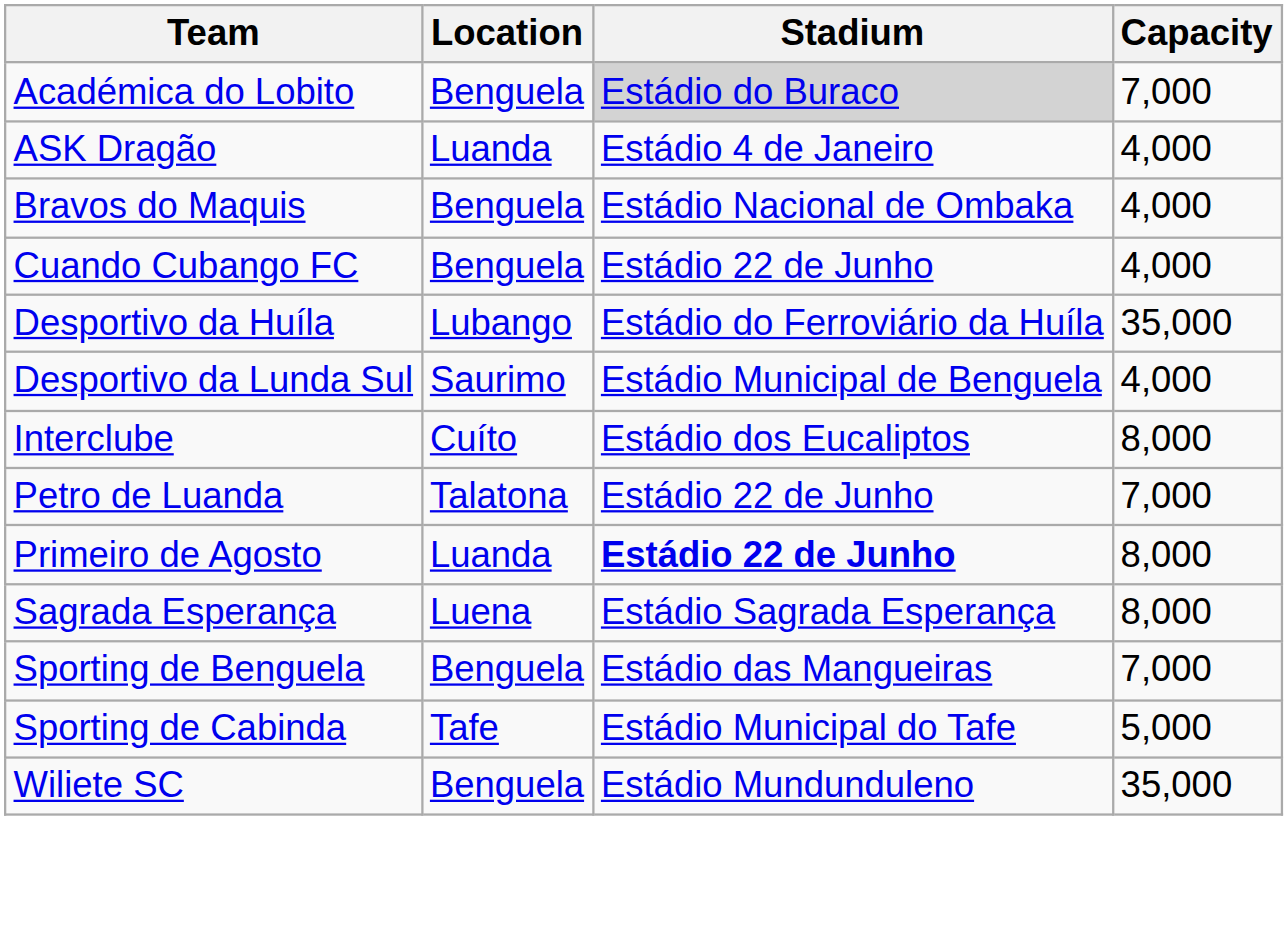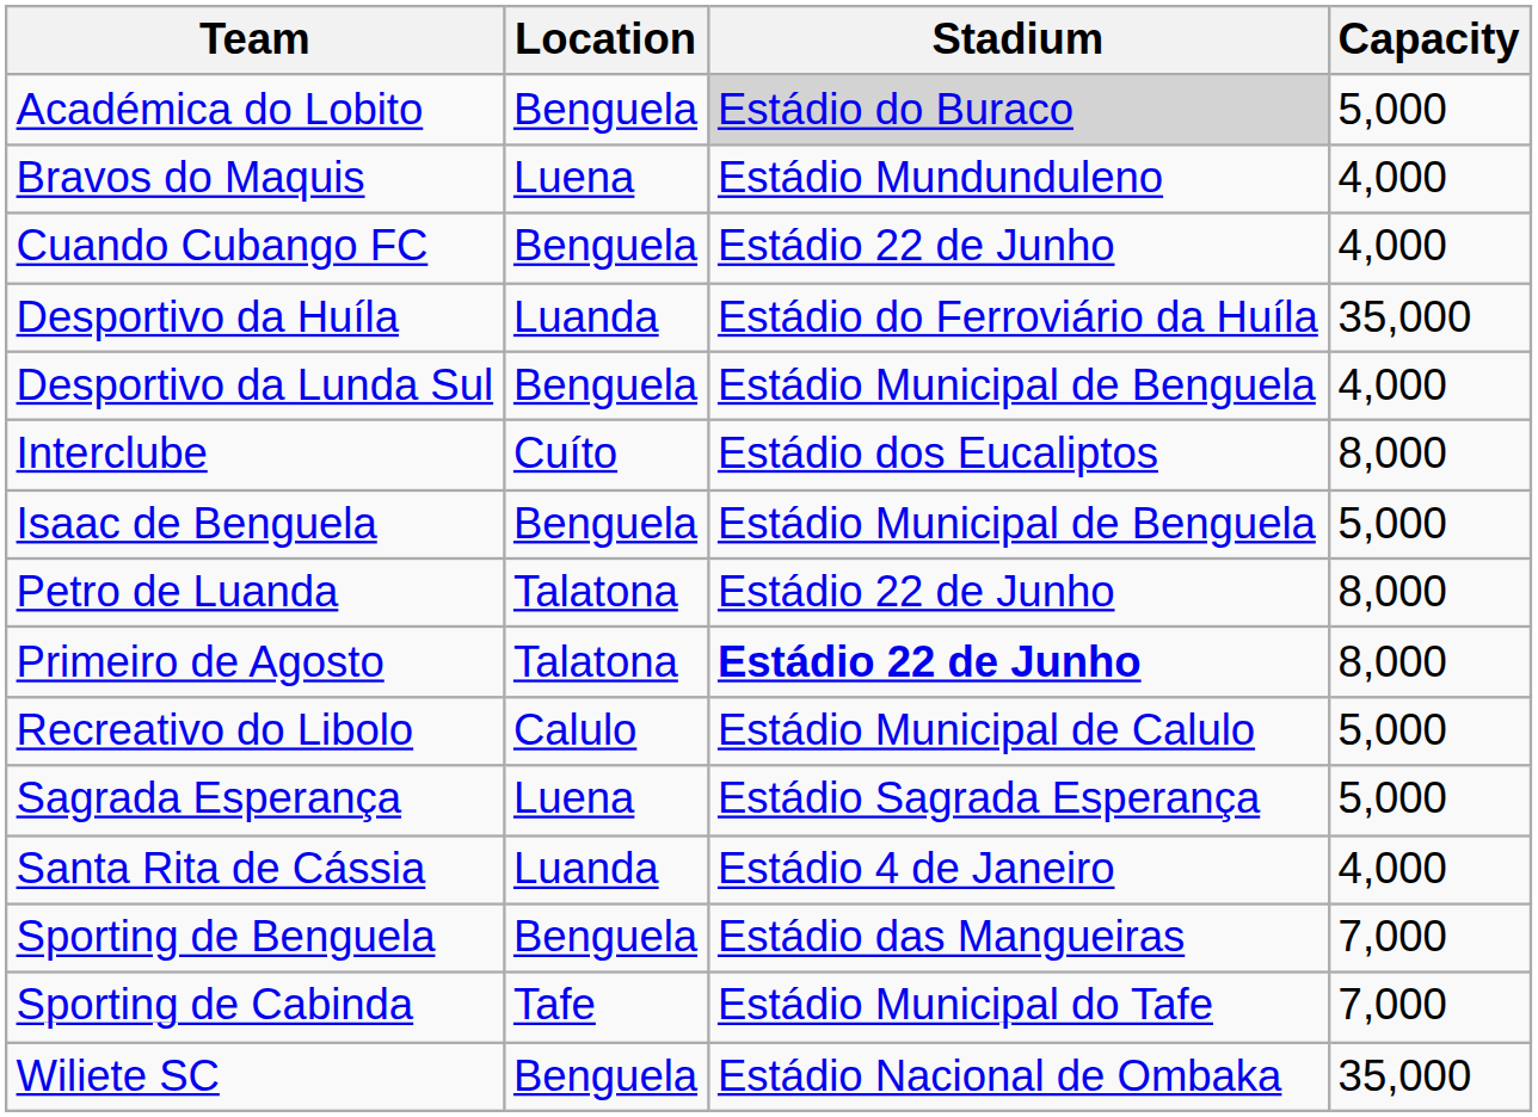Académica do Lobito | Capacity: 7,000 -> 5,000
- row: ASK Dragão | Luanda | Estádio 4 de Janeiro | 4,000
Bravos do Maquis | Location: Benguela -> Luena
Bravos do Maquis | Stadium: Estádio Nacional de Ombaka -> Estádio Mundunduleno
Desportivo da Huíla | Location: Lubango -> Luanda
Desportivo da Lunda Sul | Location: Saurimo -> Benguela
+ row: Isaac de Benguela | Benguela | Estádio Municipal de Benguela | 5,000
Petro de Luanda | Capacity: 7,000 -> 8,000
Primeiro de Agosto | Location: Luanda -> Talatona
+ row: Recreativo do Libolo | Calulo | Estádio Municipal de Calulo | 5,000
Sagrada Esperança | Capacity: 8,000 -> 5,000
+ row: Santa Rita de Cássia | Luanda | Estádio 4 de Janeiro | 4,000
Sporting de Cabinda | Capacity: 5,000 -> 7,000
Wiliete SC | Stadium: Estádio Mundunduleno -> Estádio Nacional de Ombaka
